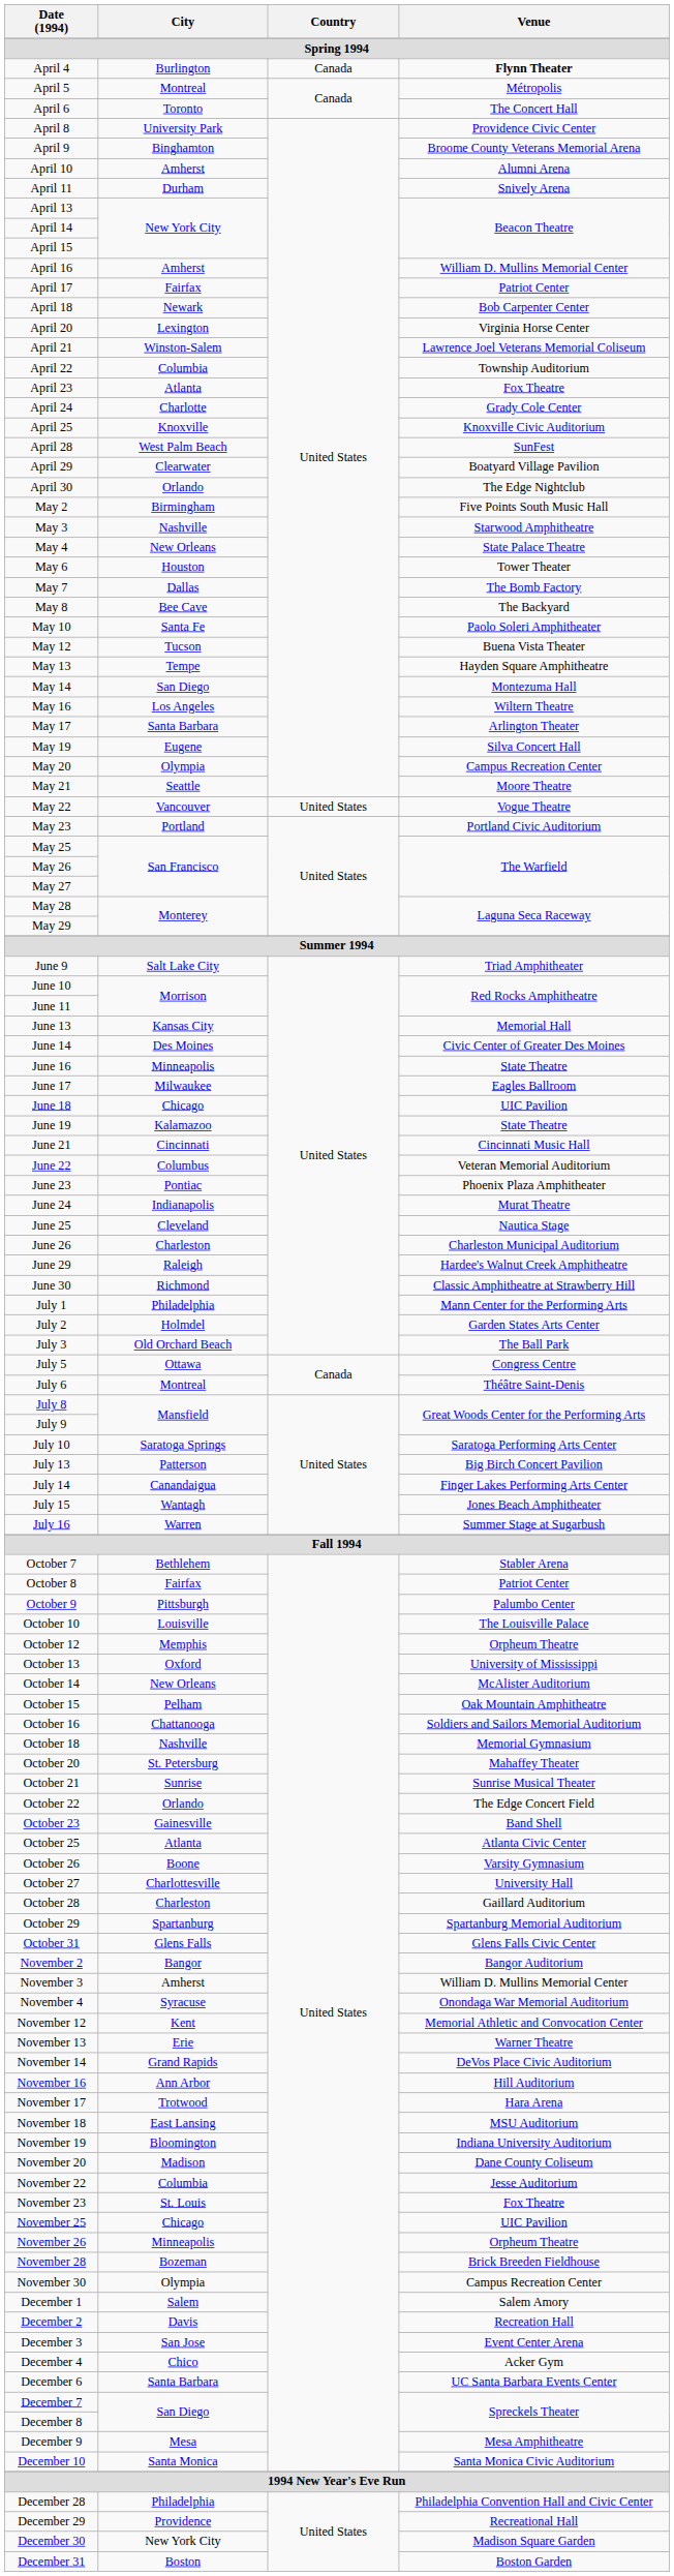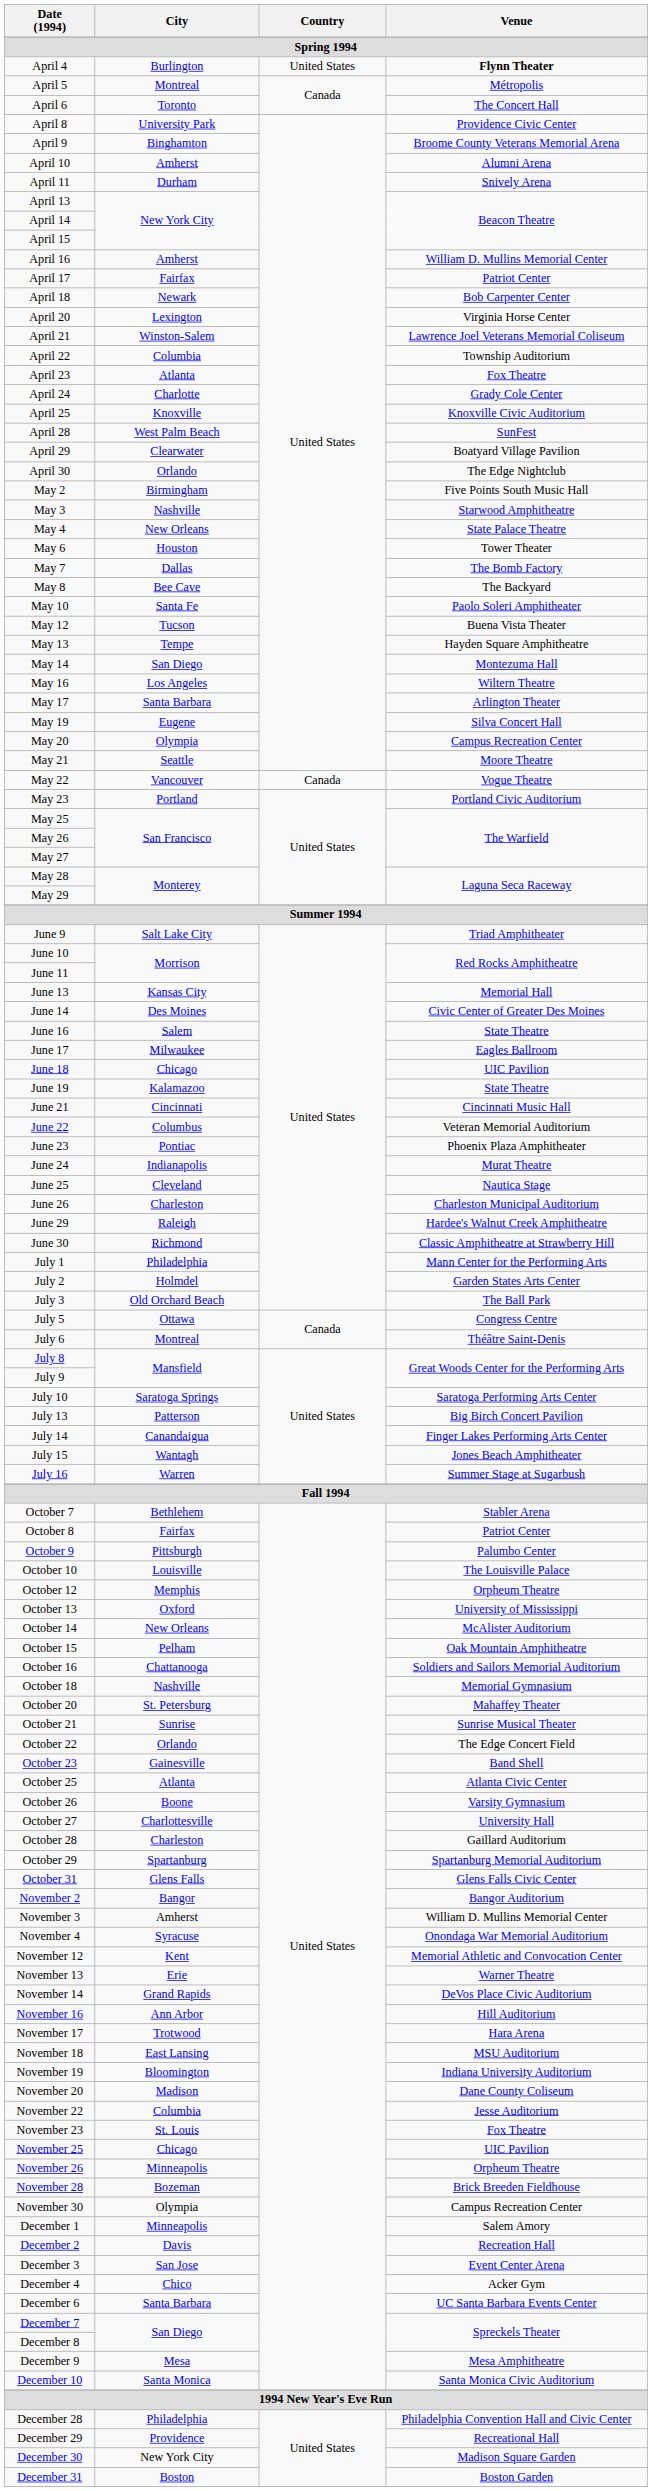April 4 | Country: Canada -> United States
May 22 | Country: United States -> Canada
June 16 | City: Minneapolis -> Salem
December 1 | City: Salem -> Minneapolis
